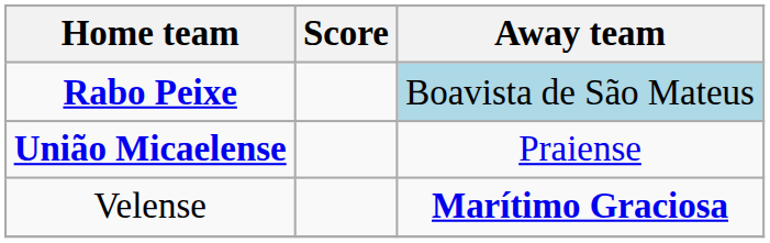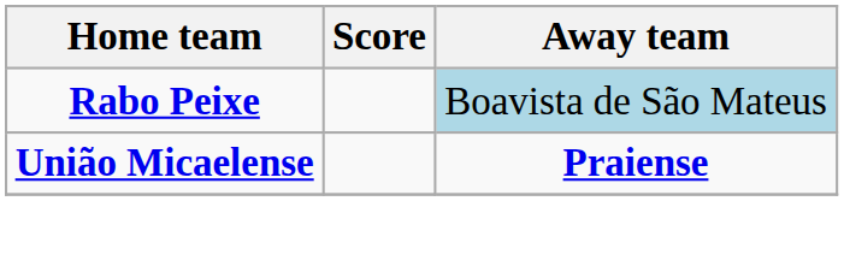União Micaelense | Away team: normal -> bold
- row: Velense | Marítimo Graciosa
